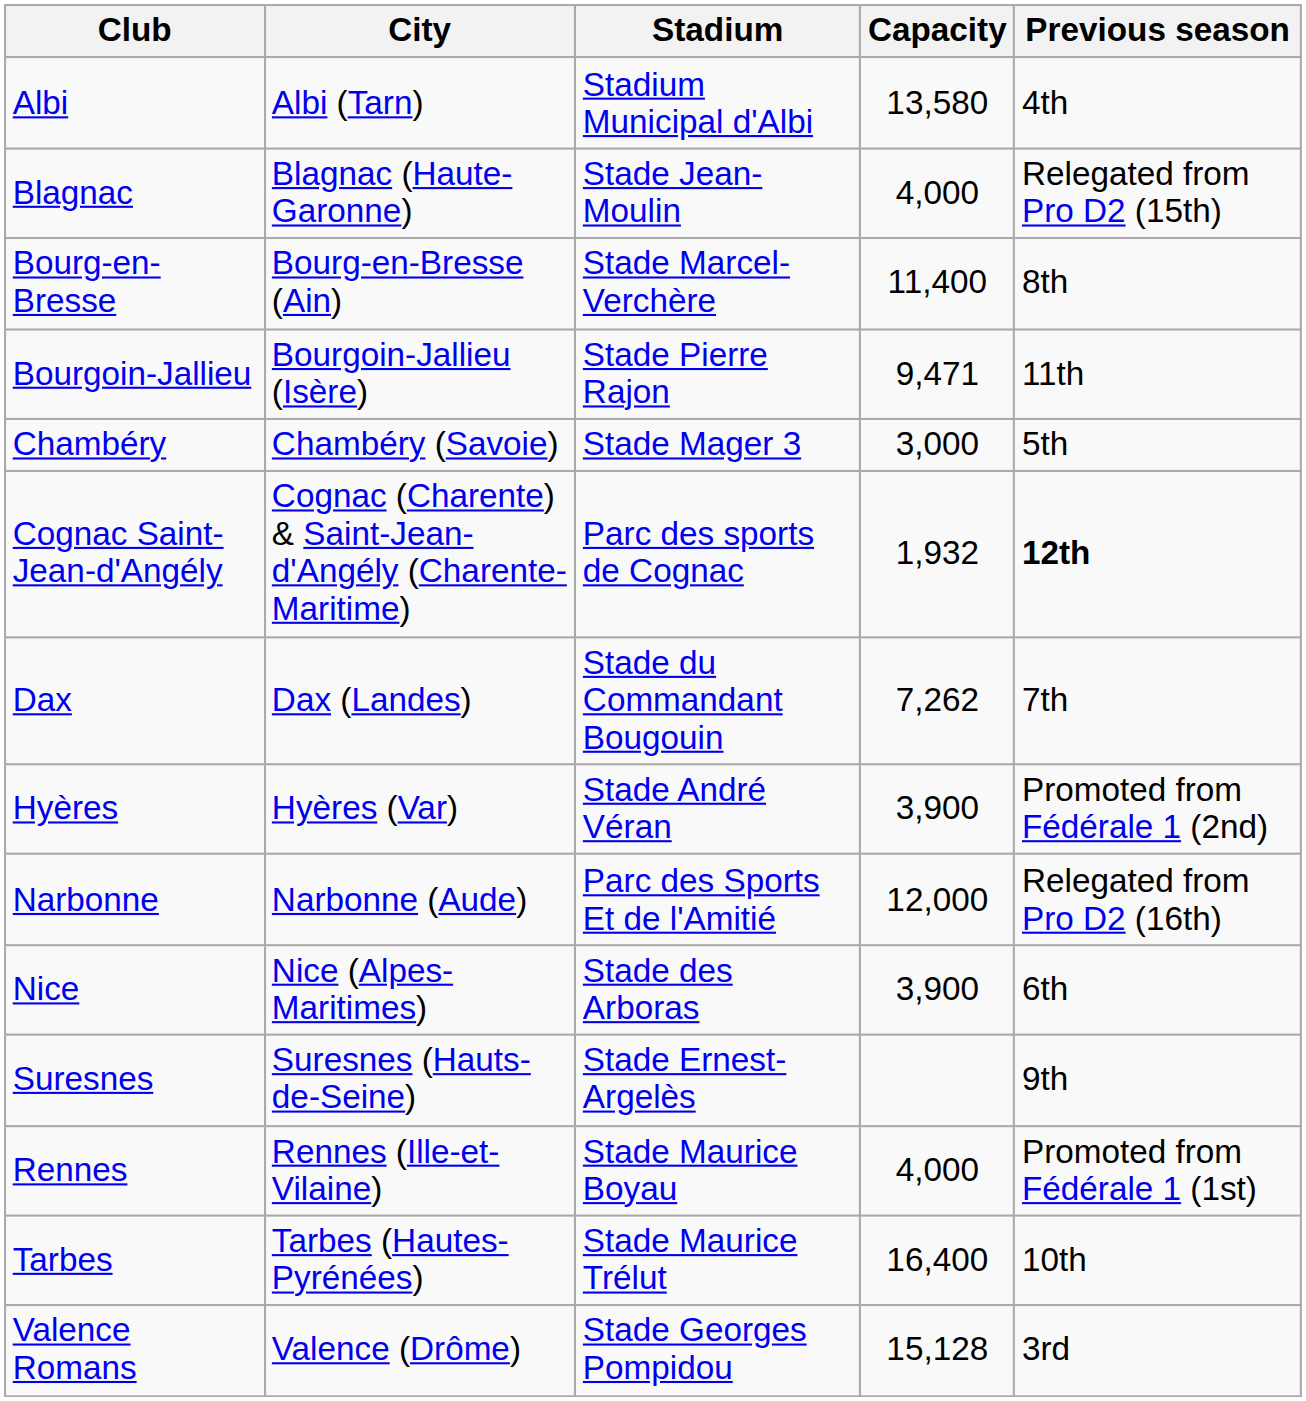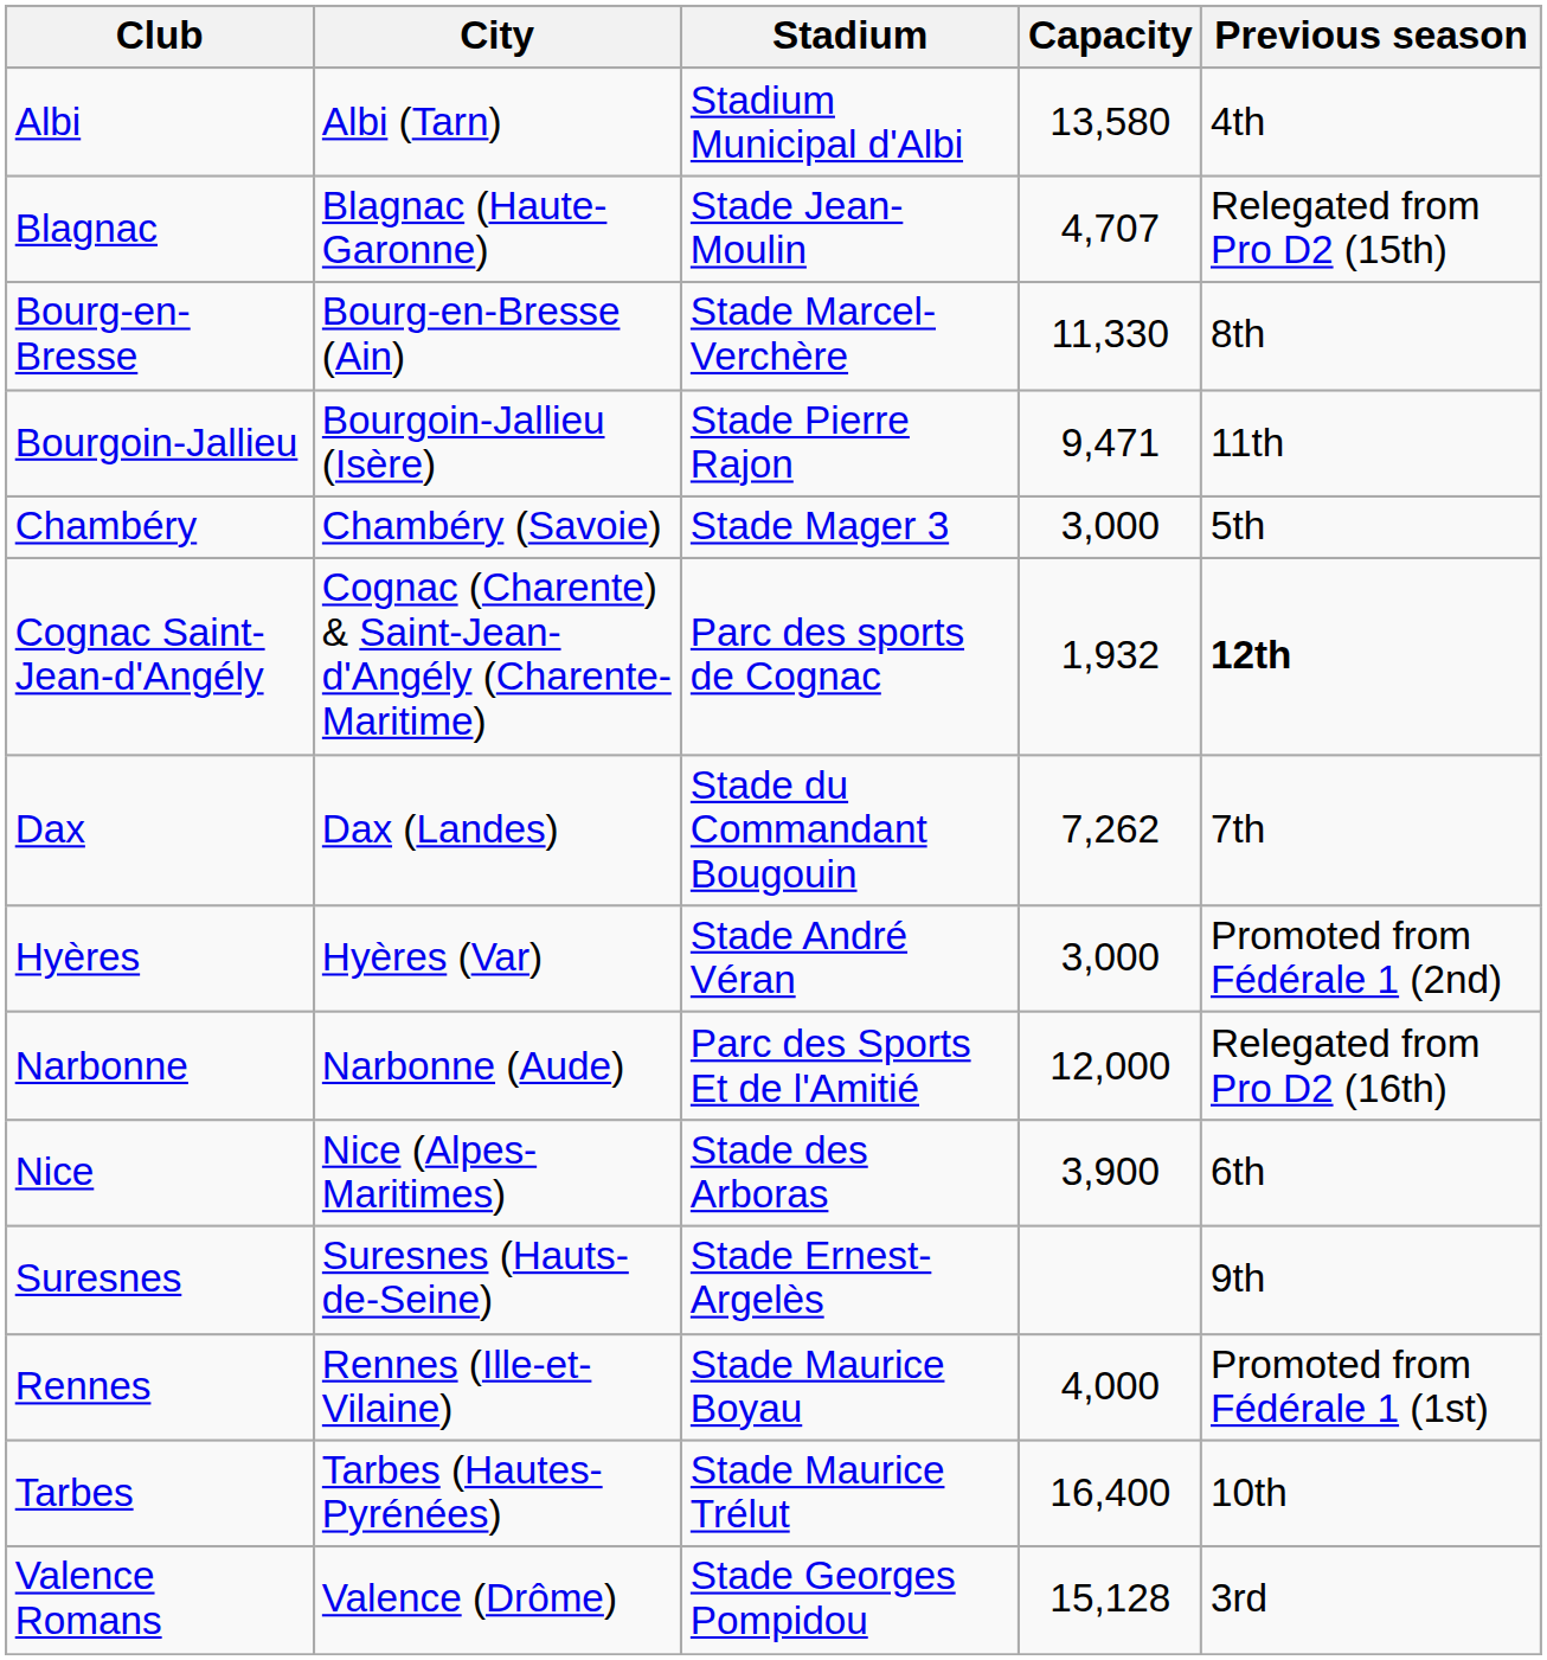Blagnac | Capacity: 4,000 -> 4,707
Bourg-en-Bresse | Capacity: 11,400 -> 11,330
Hyères | Capacity: 3,900 -> 3,000
